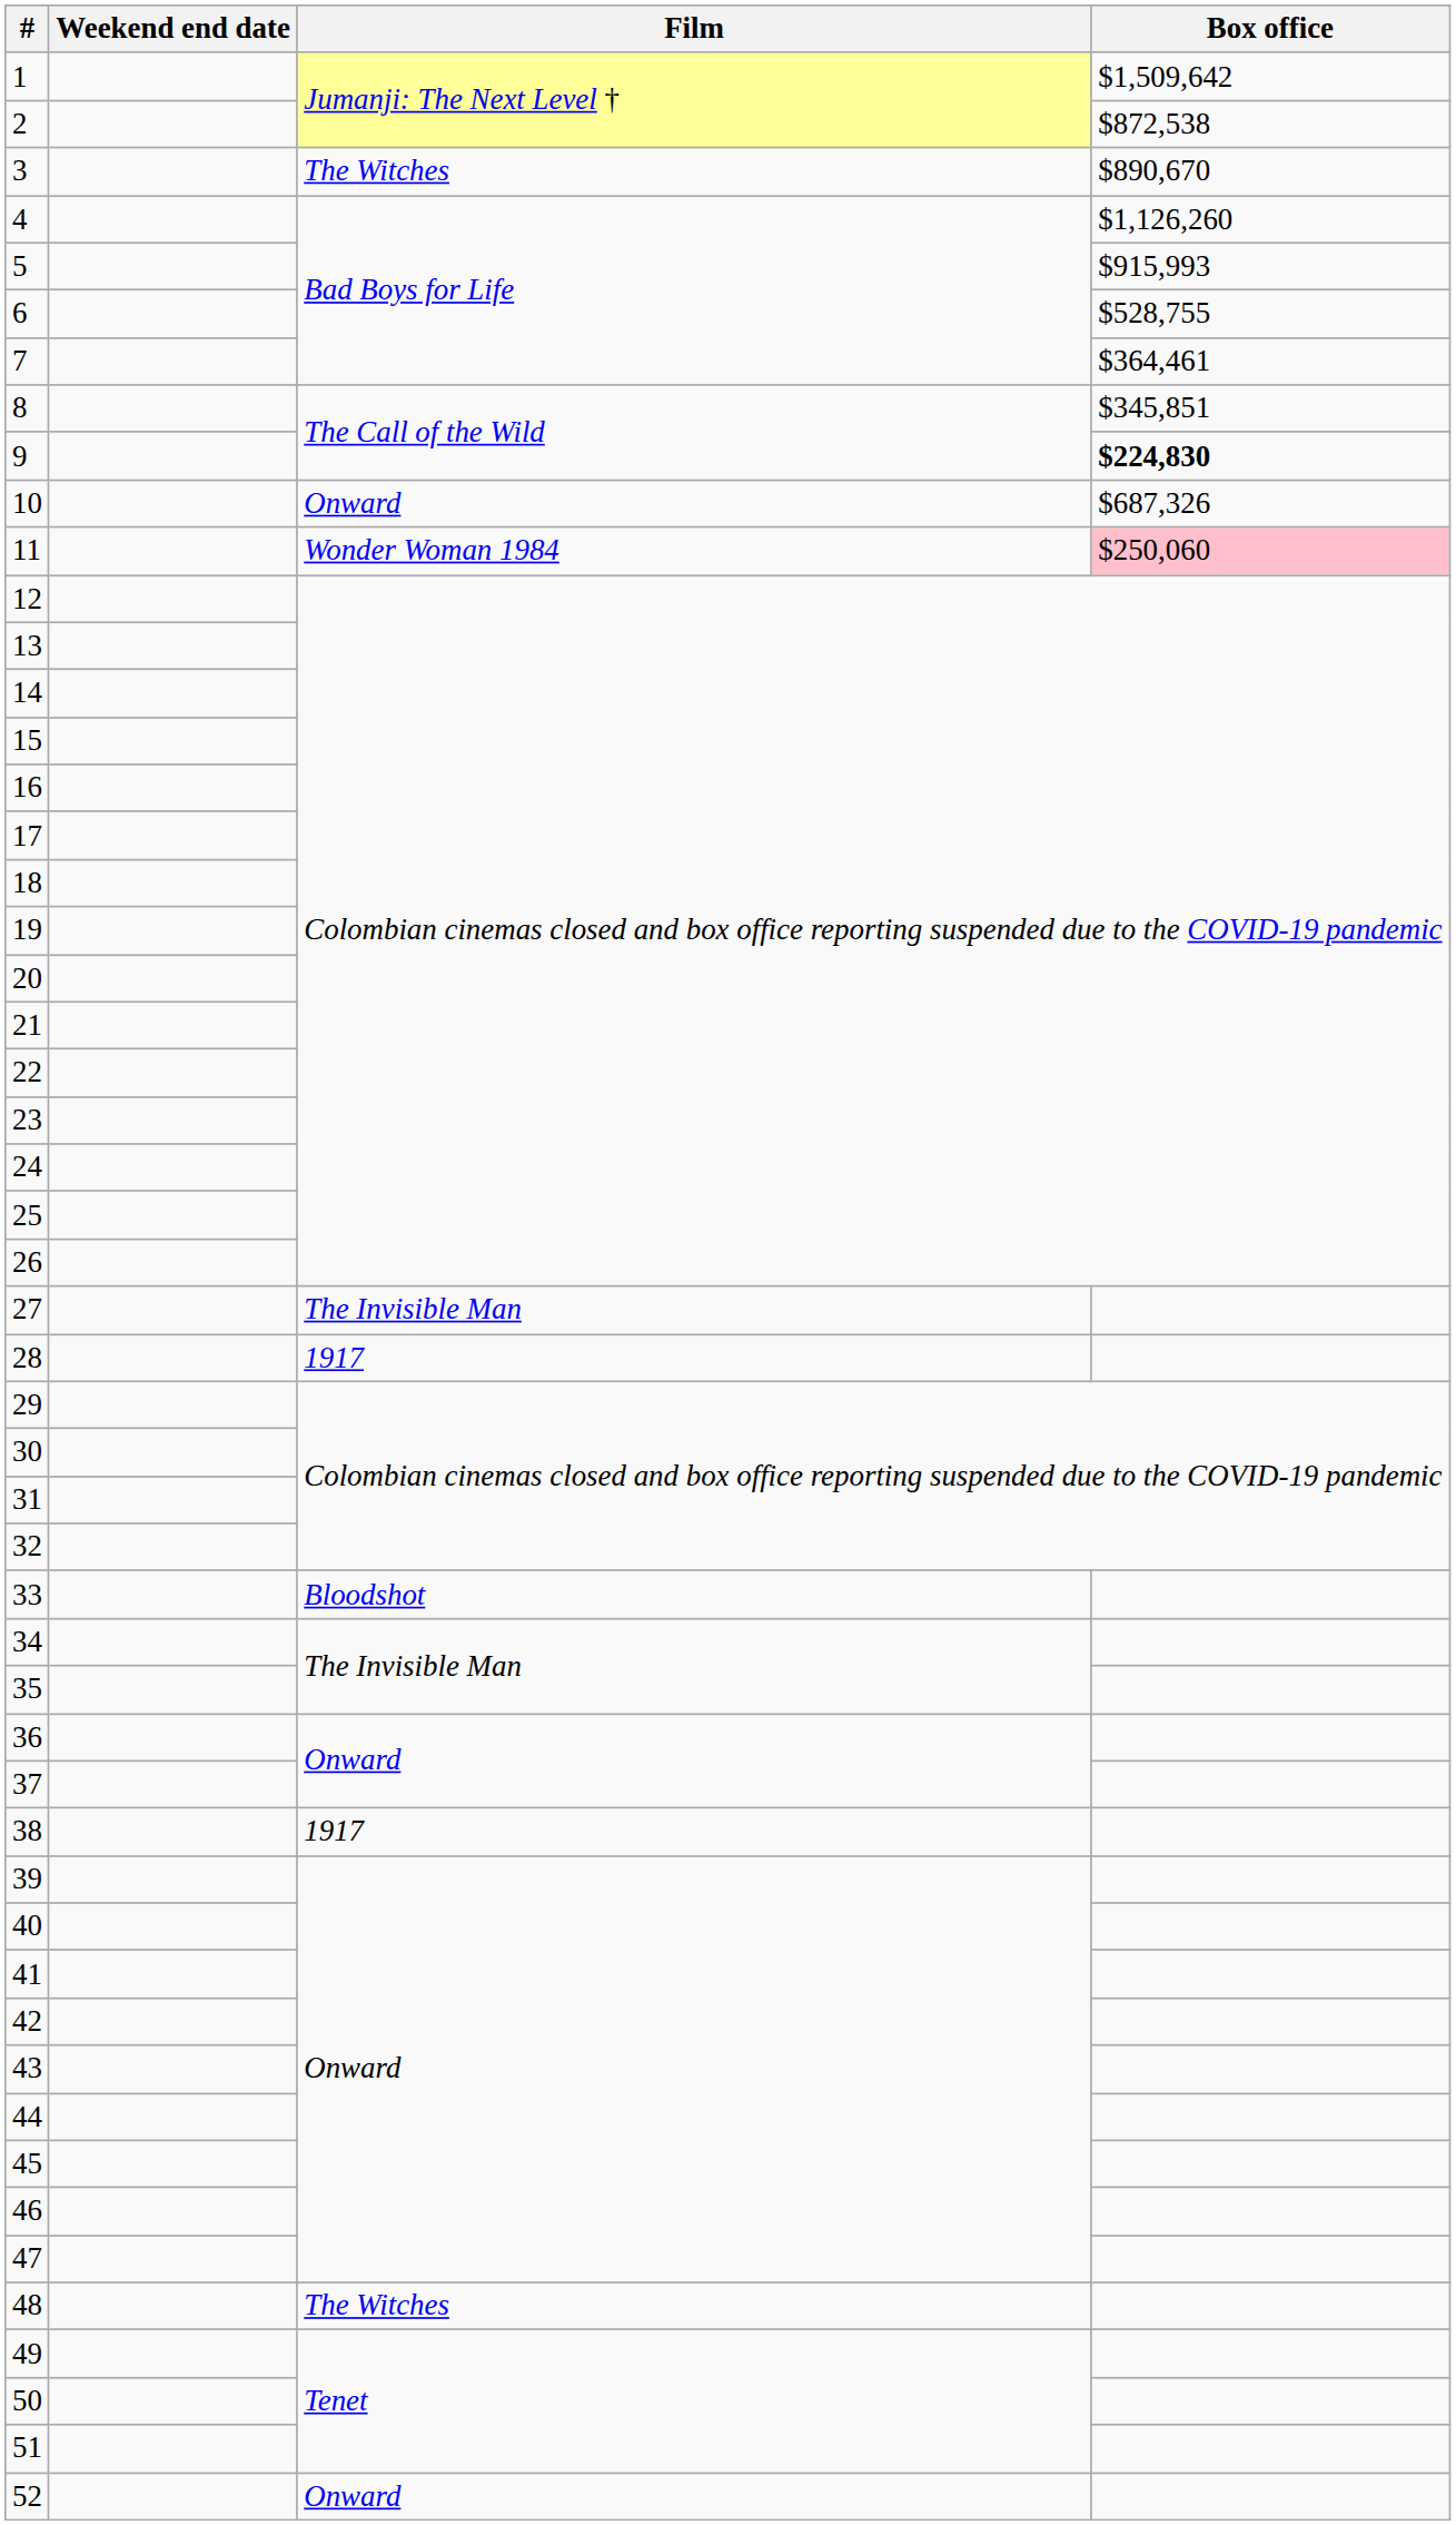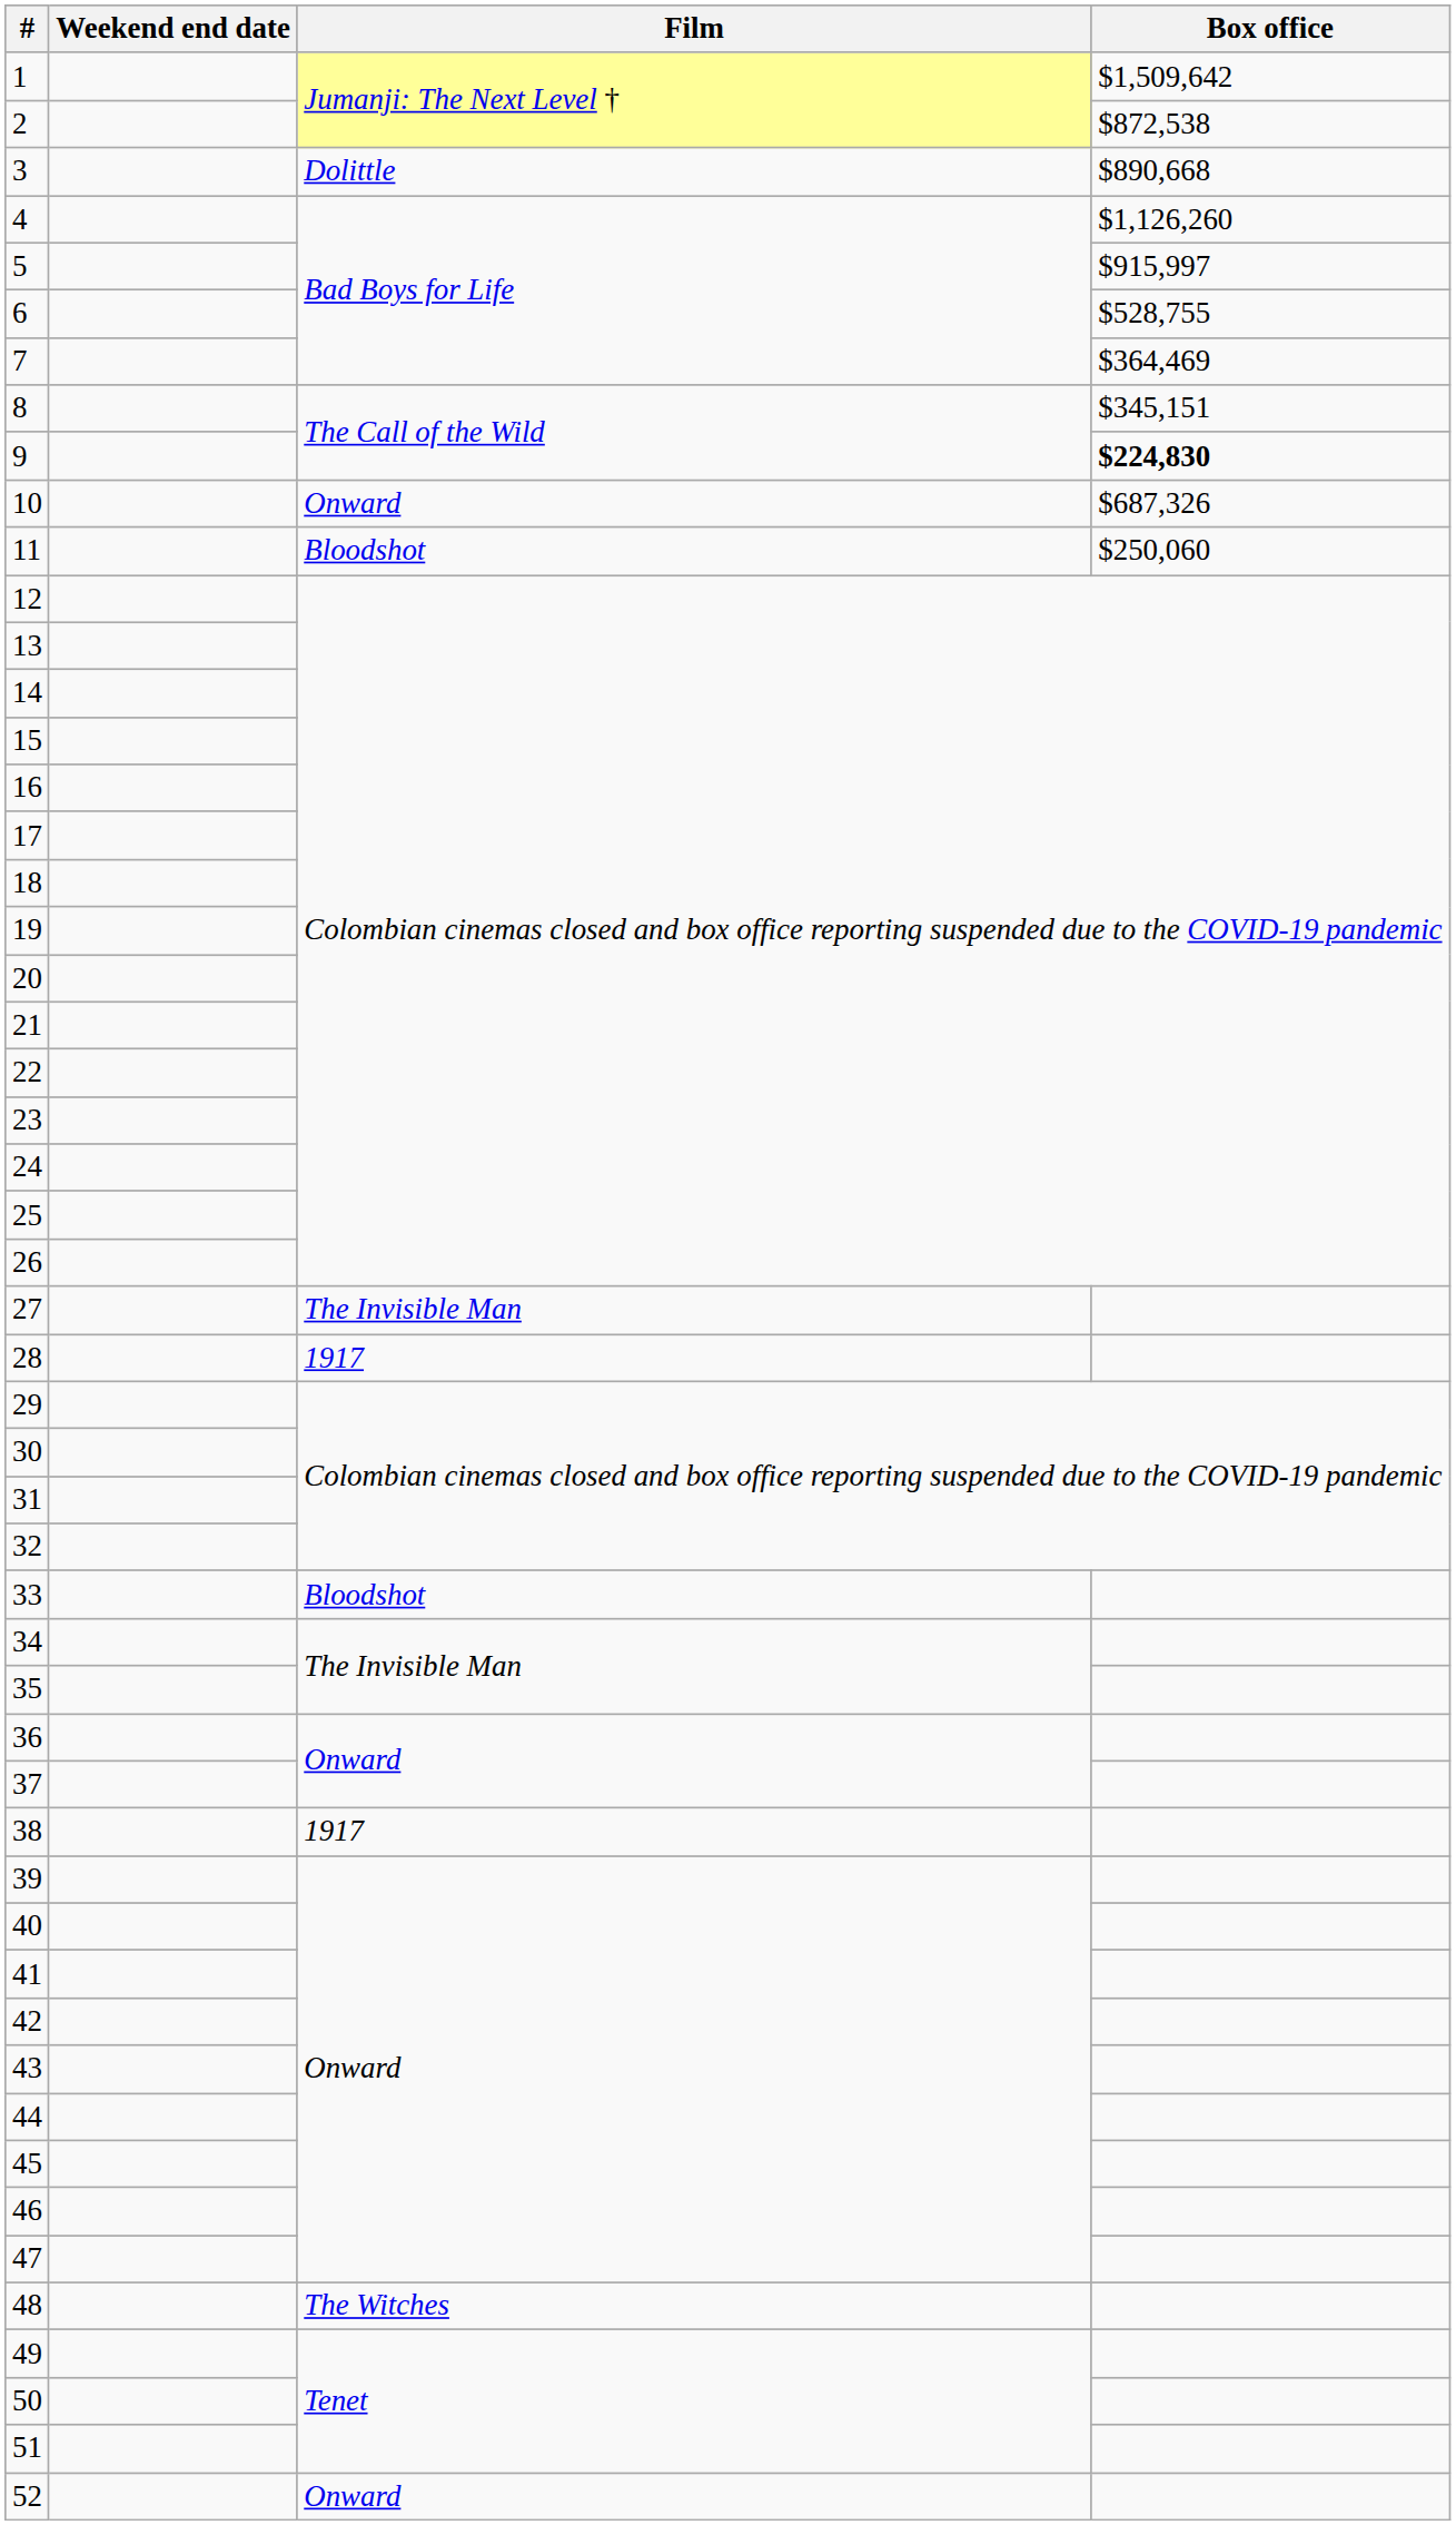3 | Film: The Witches -> Dolittle
3 | Box office: $890,670 -> $890,668
5 | Box office: $915,993 -> $915,997
7 | Box office: $364,461 -> $364,469
8 | Box office: $345,851 -> $345,151
11 | Film: Wonder Woman 1984 -> Bloodshot
11 | Box office: pink background -> no background
